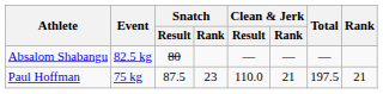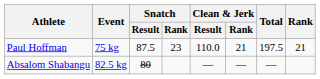rows swapped: Paul Hoffman <-> Absalom Shabangu
